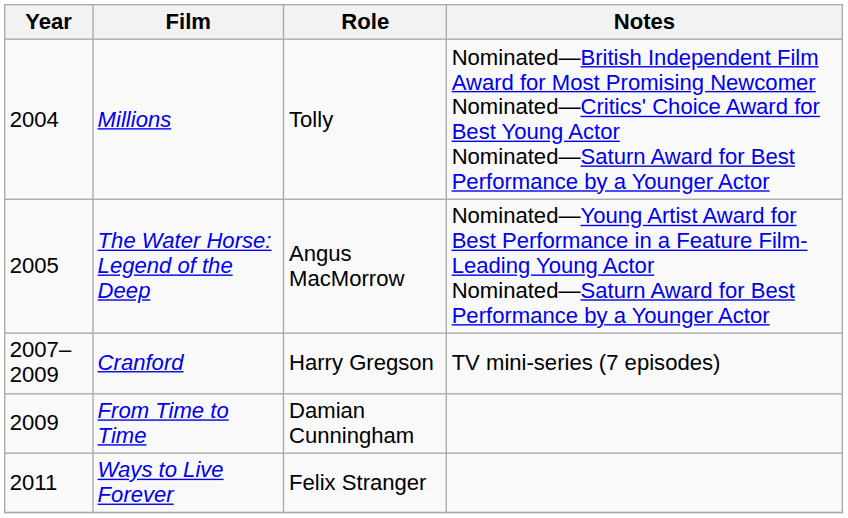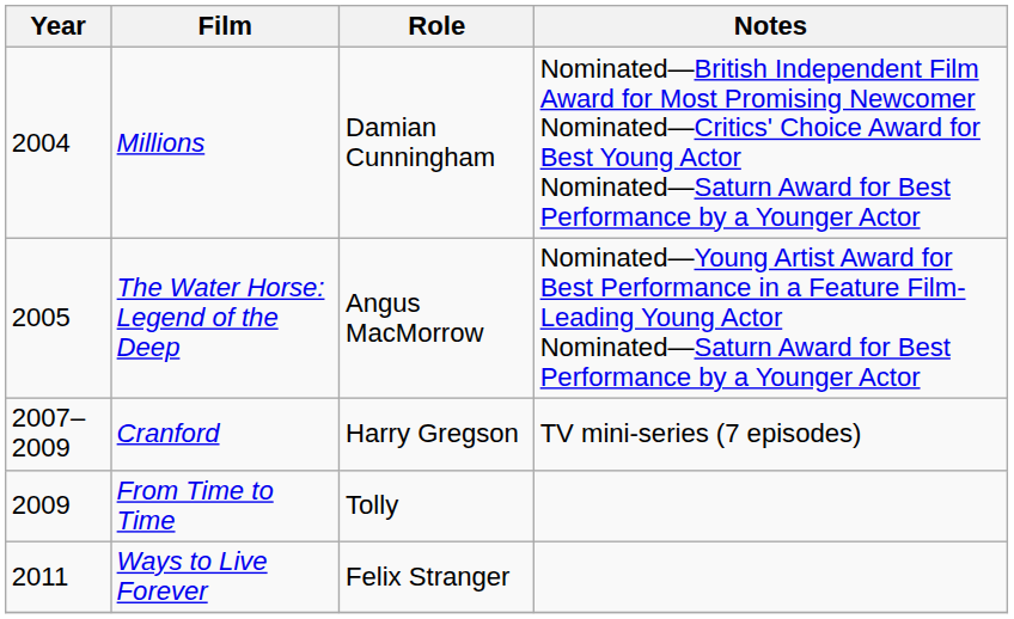Millions | Role: Tolly -> Damian Cunningham
From Time to Time | Role: Damian Cunningham -> Tolly
